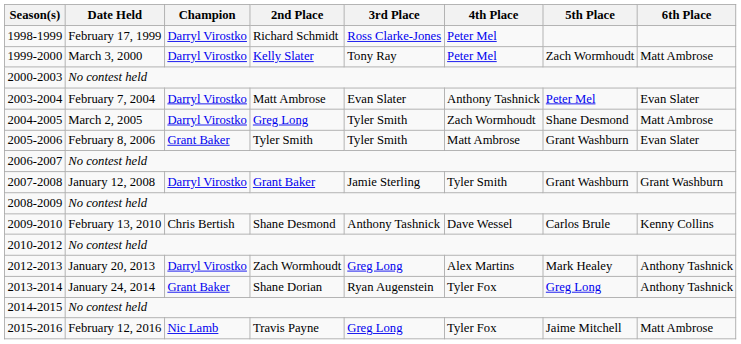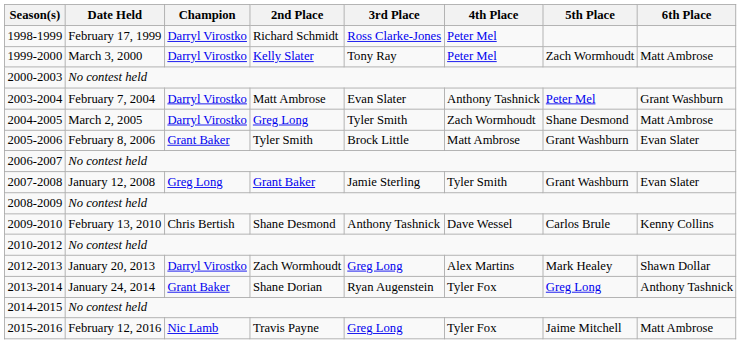2003-2004 | 6th Place: Evan Slater -> Grant Washburn
2005-2006 | 3rd Place: Tyler Smith -> Brock Little
2007-2008 | Champion: Darryl Virostko -> Greg Long
2007-2008 | 6th Place: Grant Washburn -> Evan Slater
2012-2013 | 6th Place: Anthony Tashnick -> Shawn Dollar
